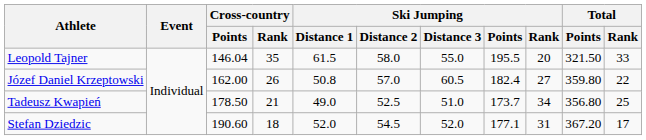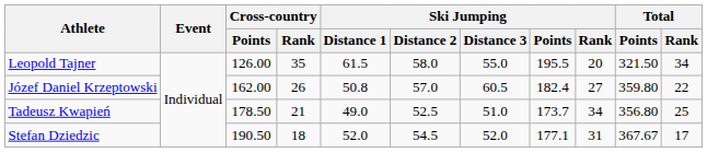Leopold Tajner | Cross-country / Points: 146.04 -> 126.00
Leopold Tajner | Total / Rank: 33 -> 34
Stefan Dziedzic | Cross-country / Points: 190.60 -> 190.50
Stefan Dziedzic | Total / Points: 367.20 -> 367.67
